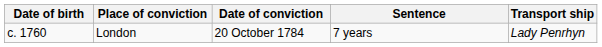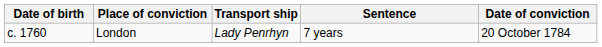columns swapped: Date of conviction <-> Transport ship
